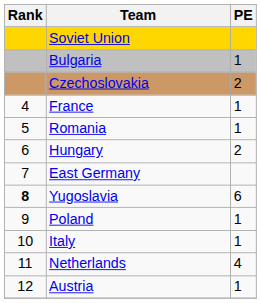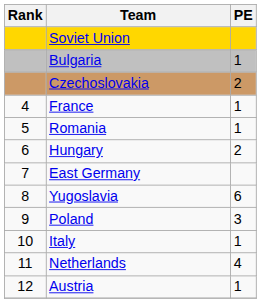Yugoslavia | Rank: bold -> normal
Poland | PE: 1 -> 3
